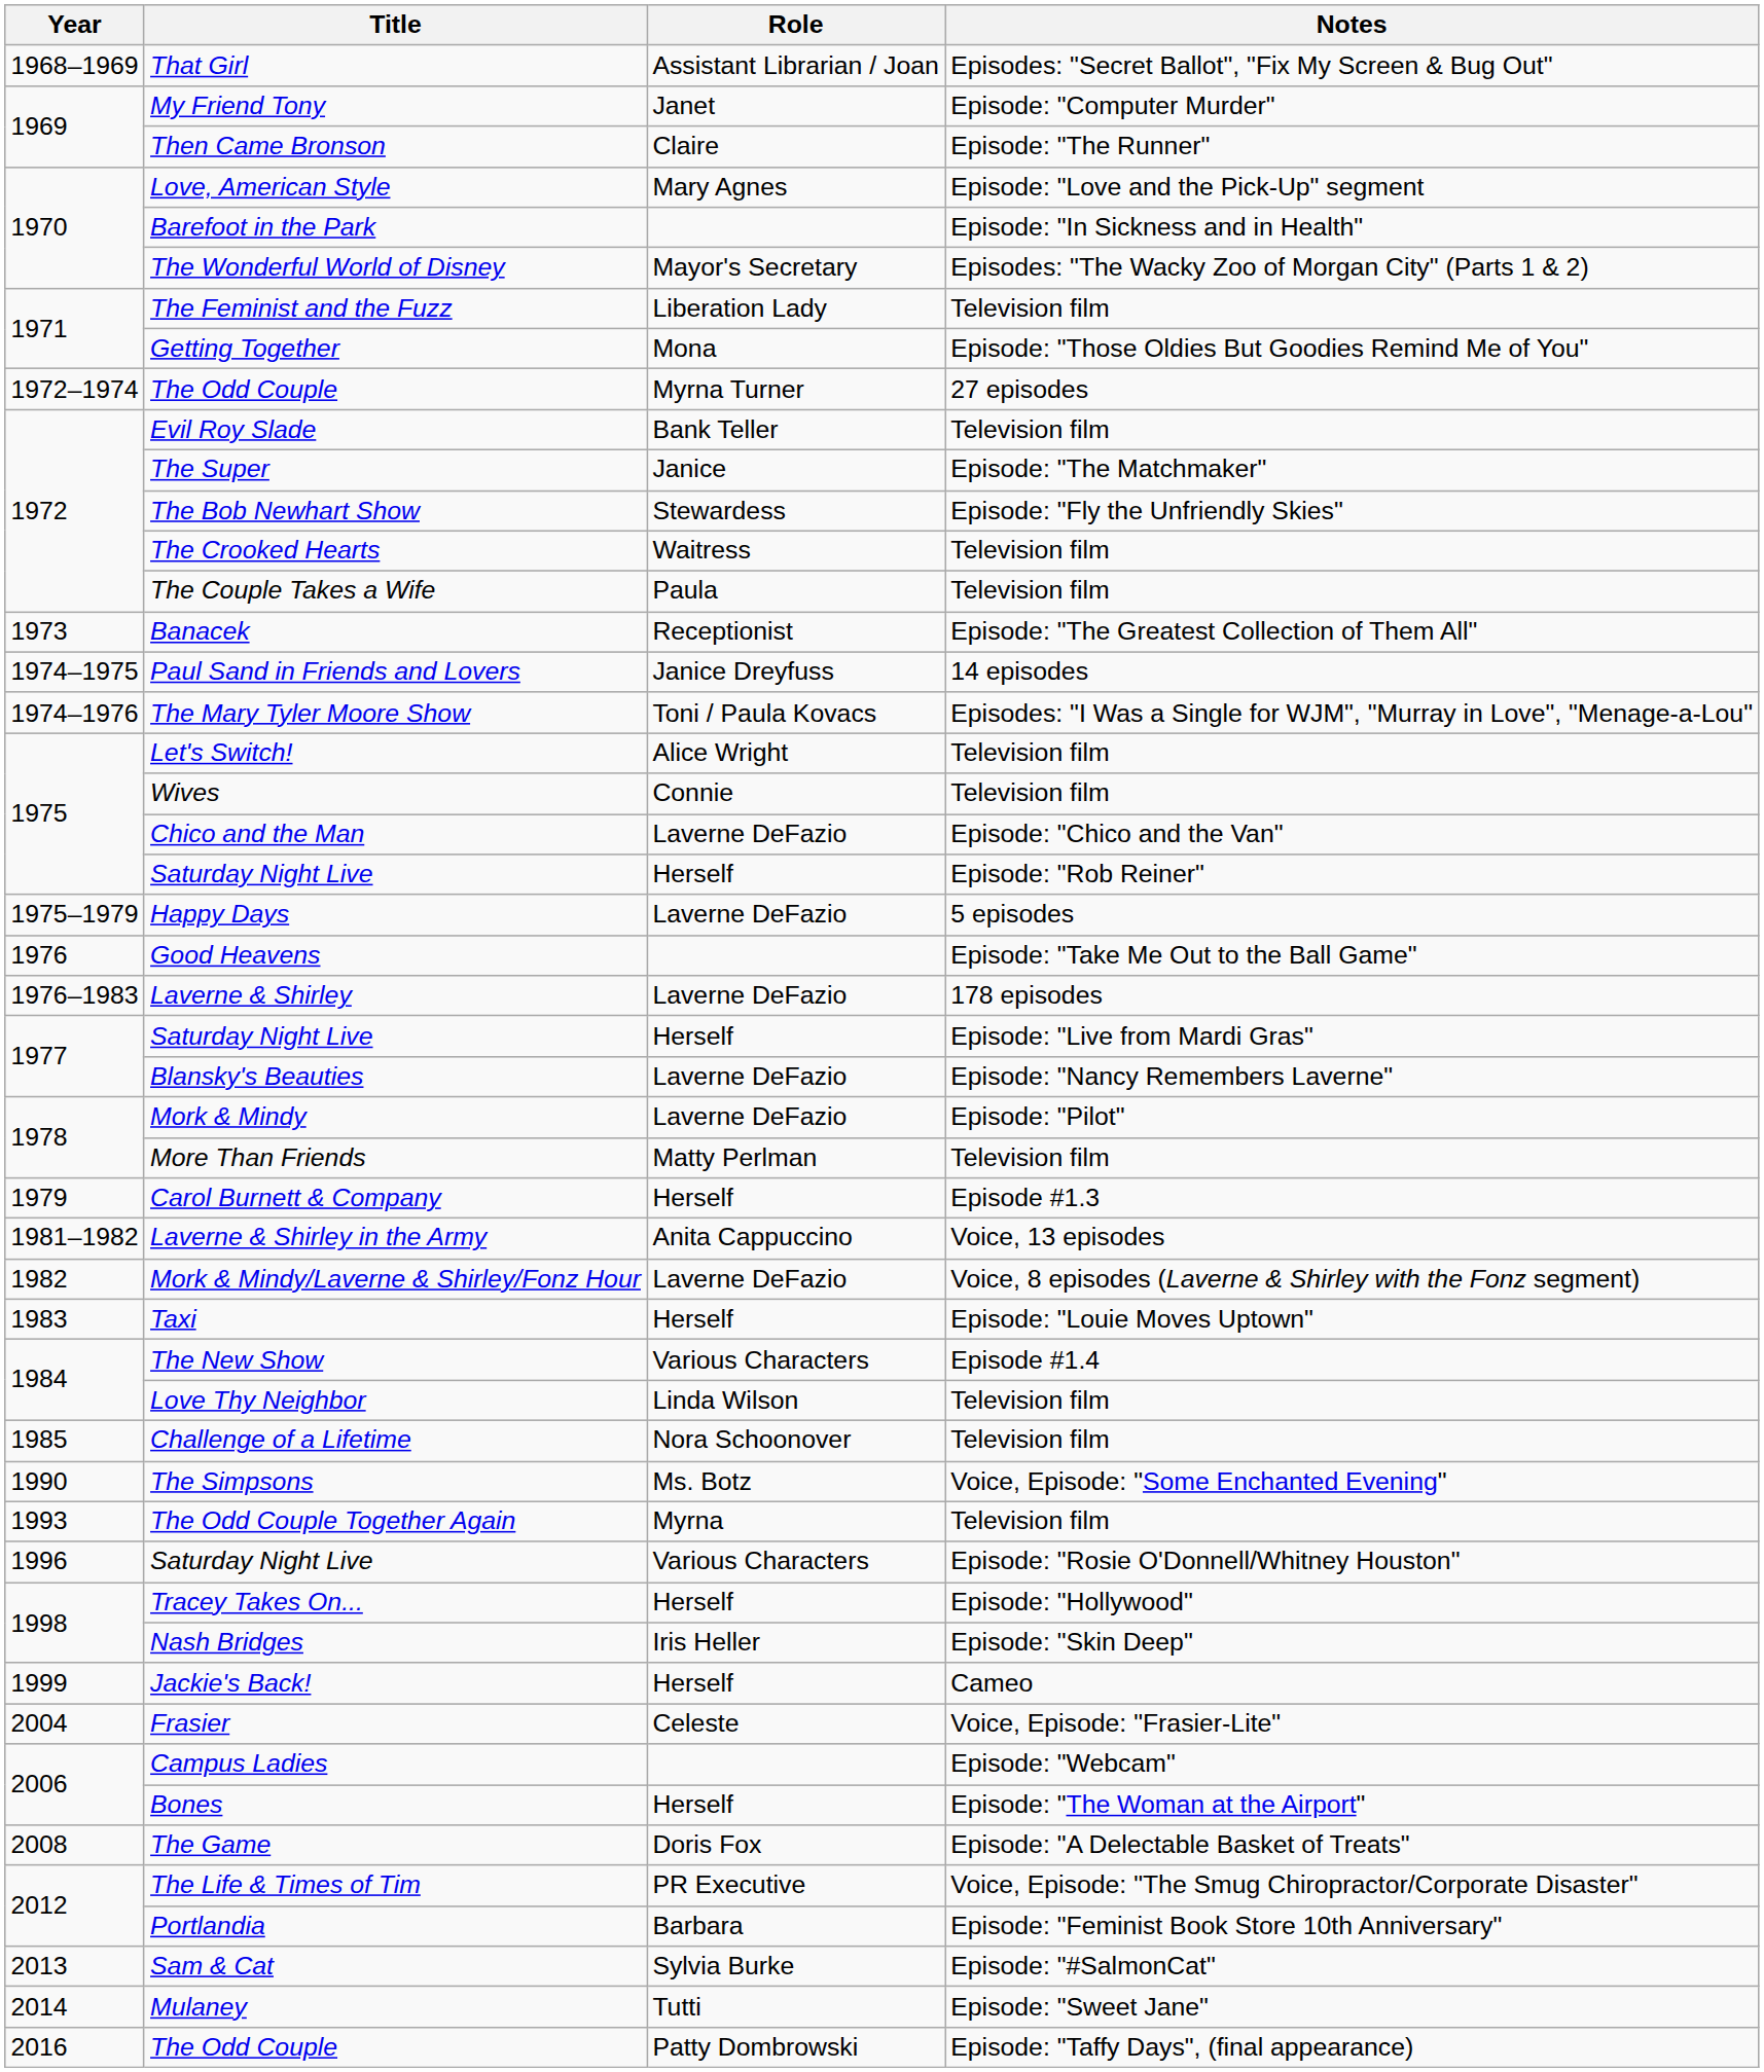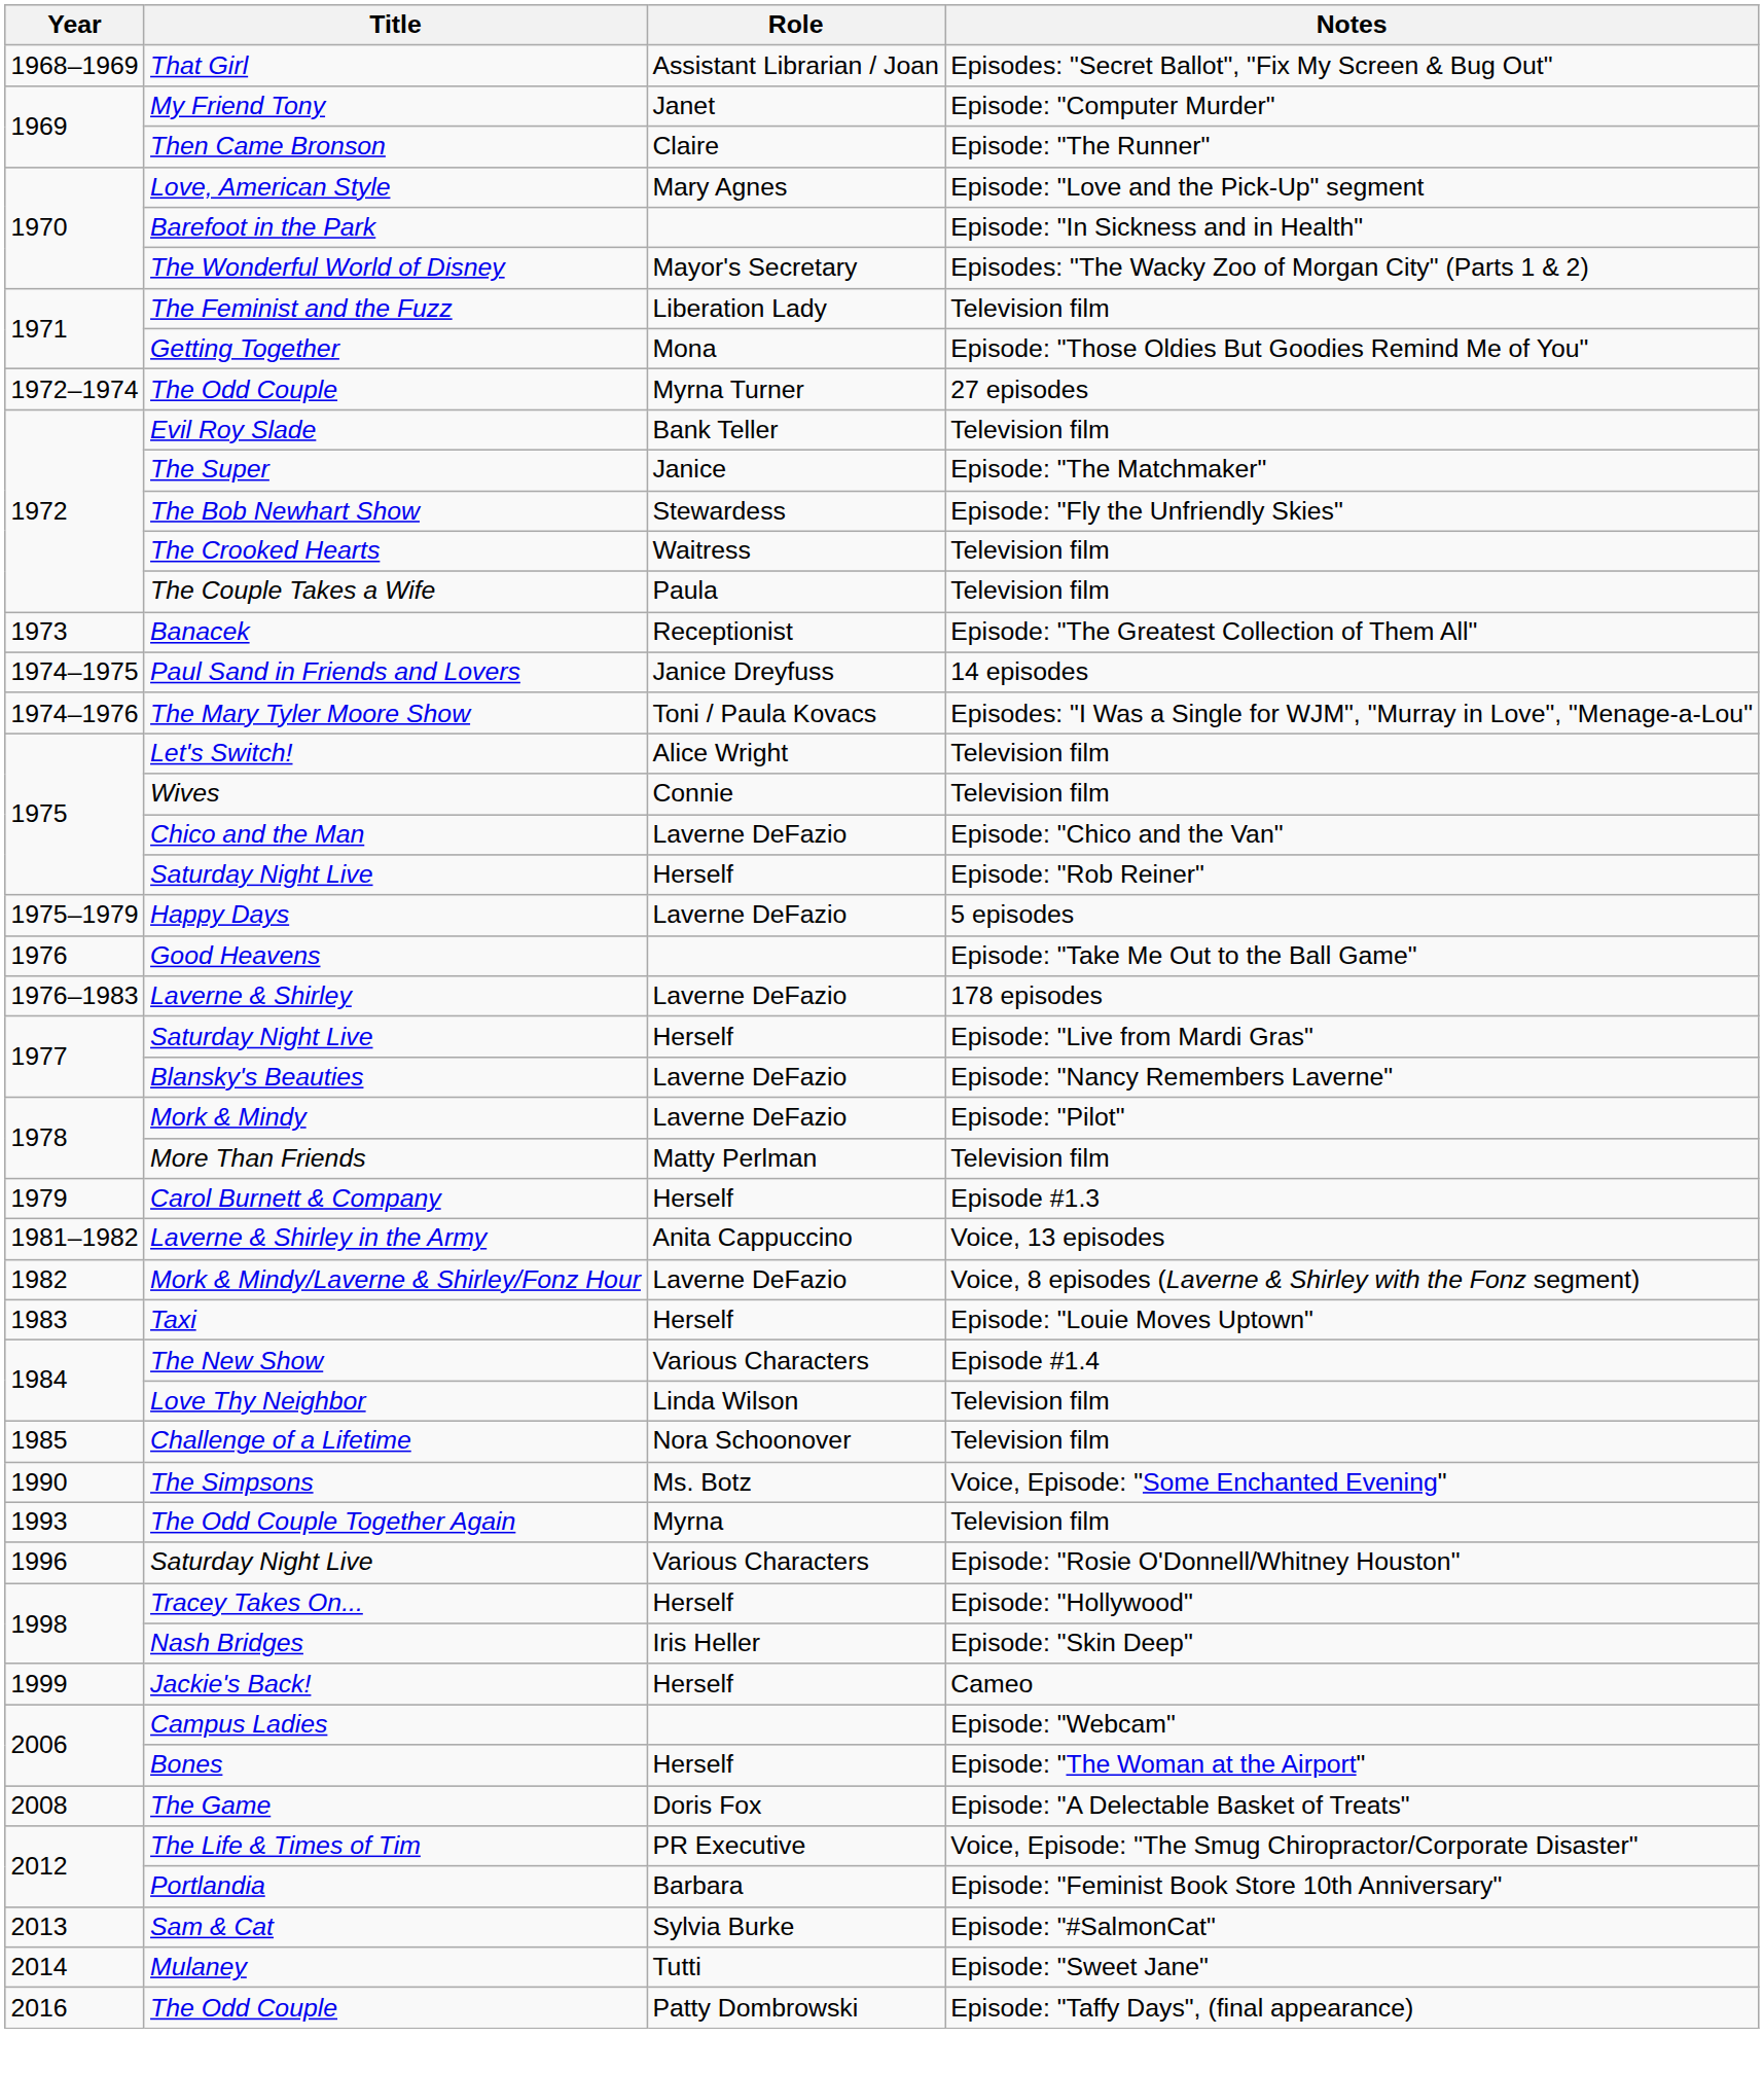- row: 2004 | Frasier | Celeste | Voice, Episode: "Frasier-Lite"
